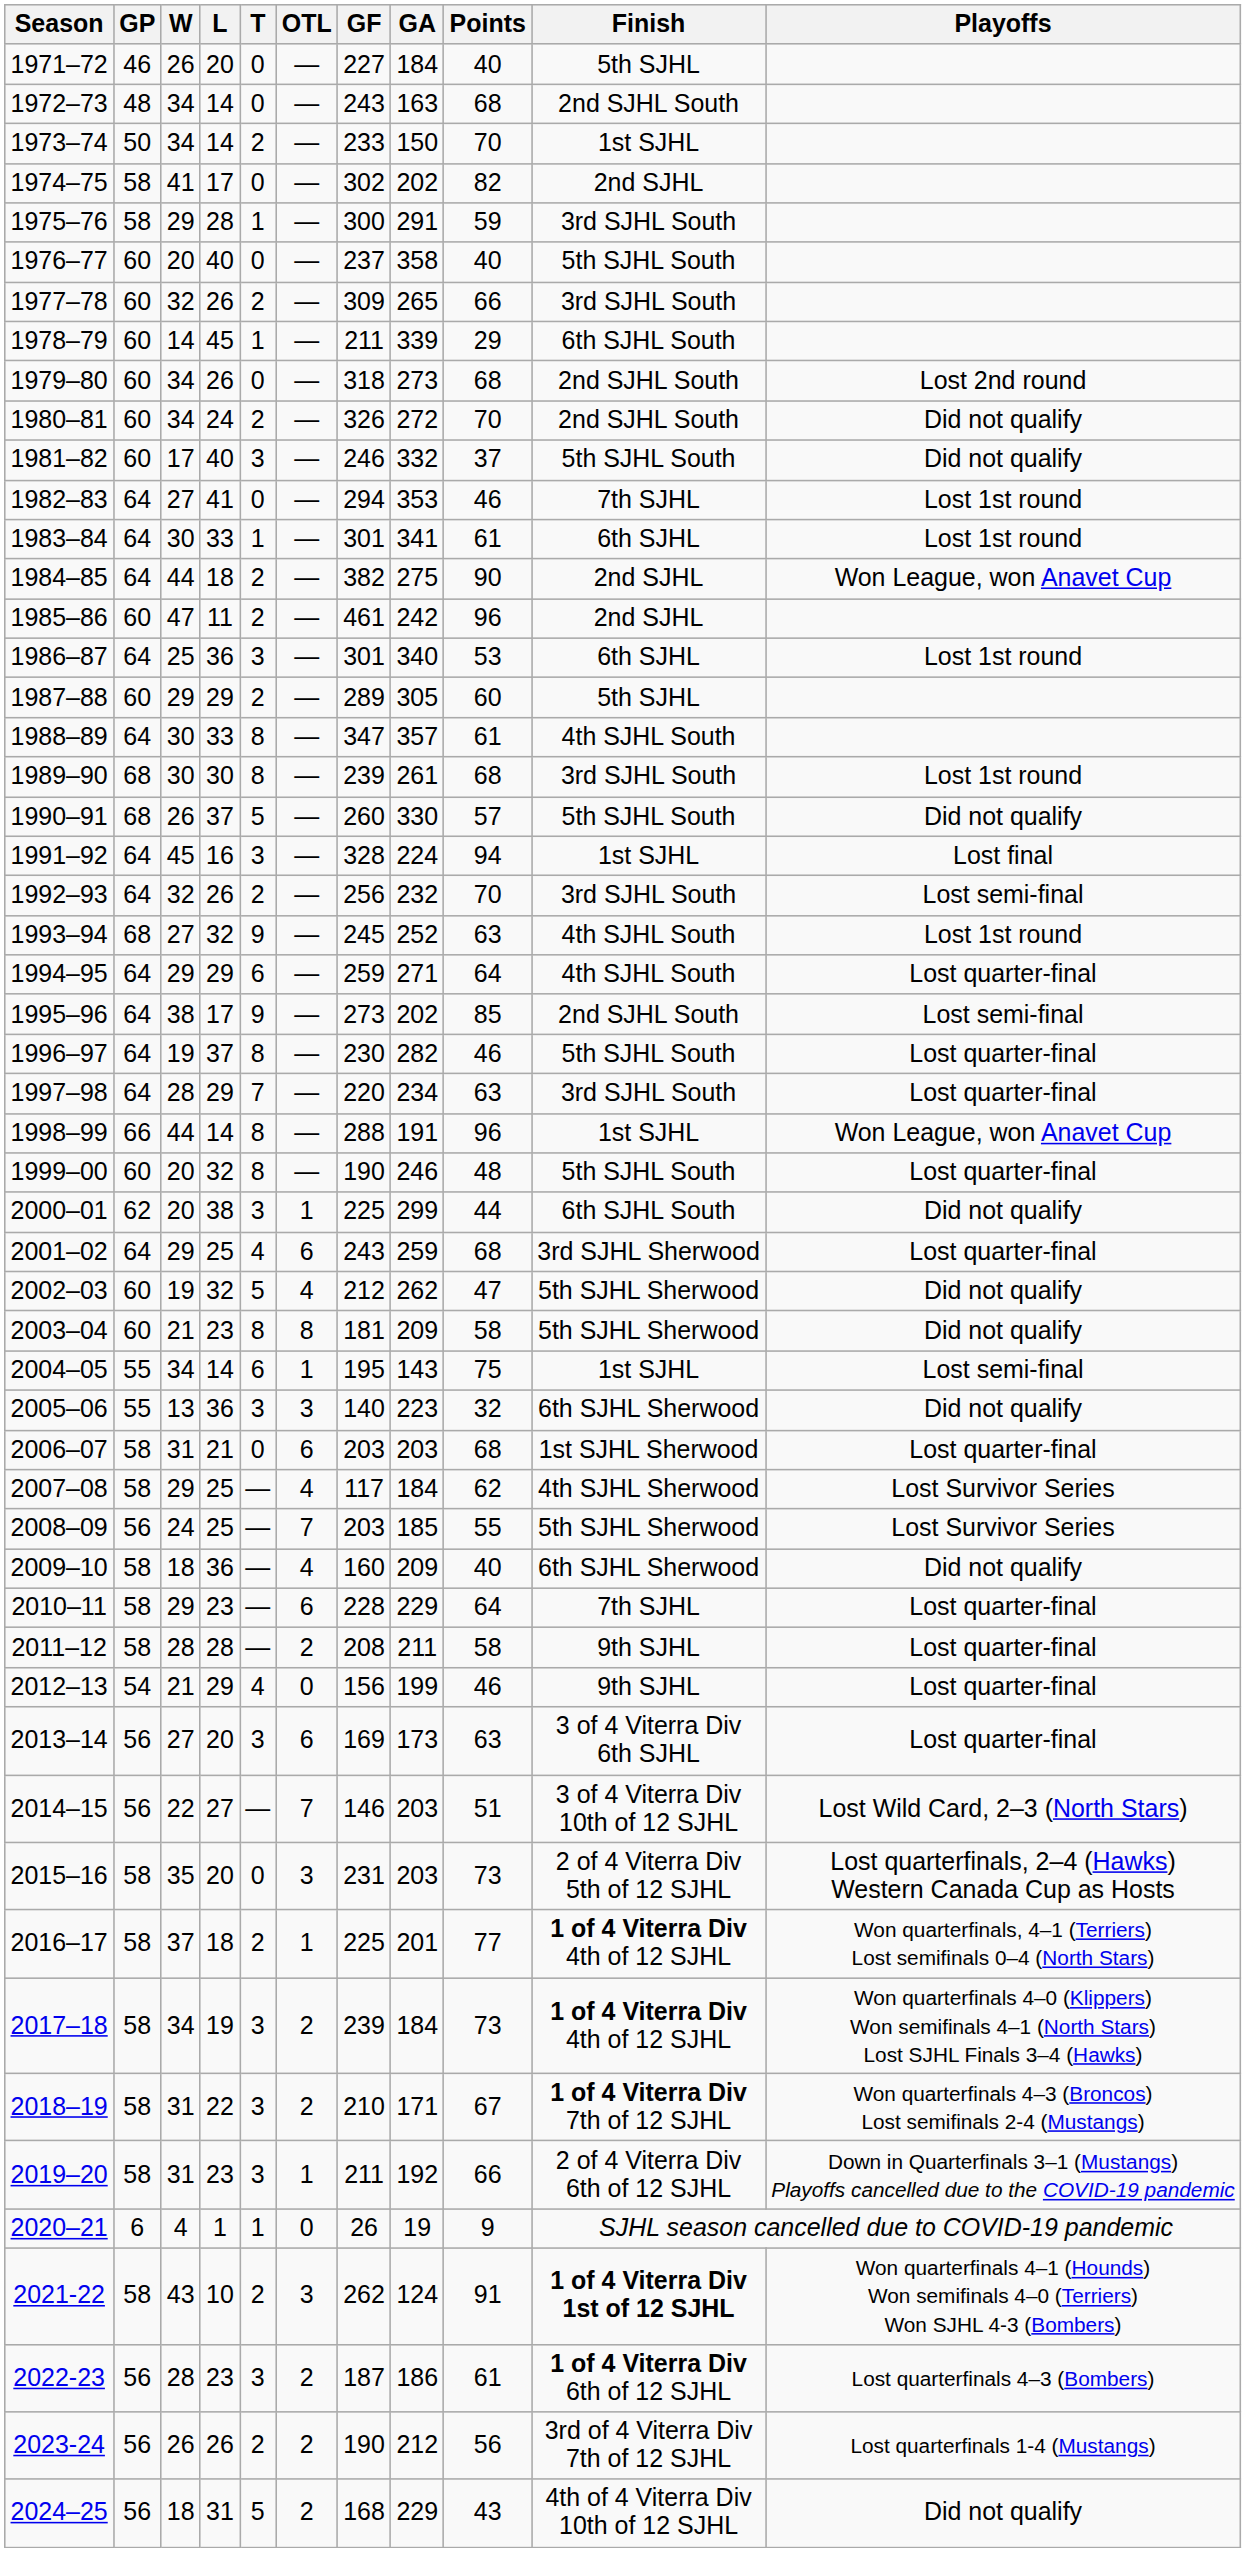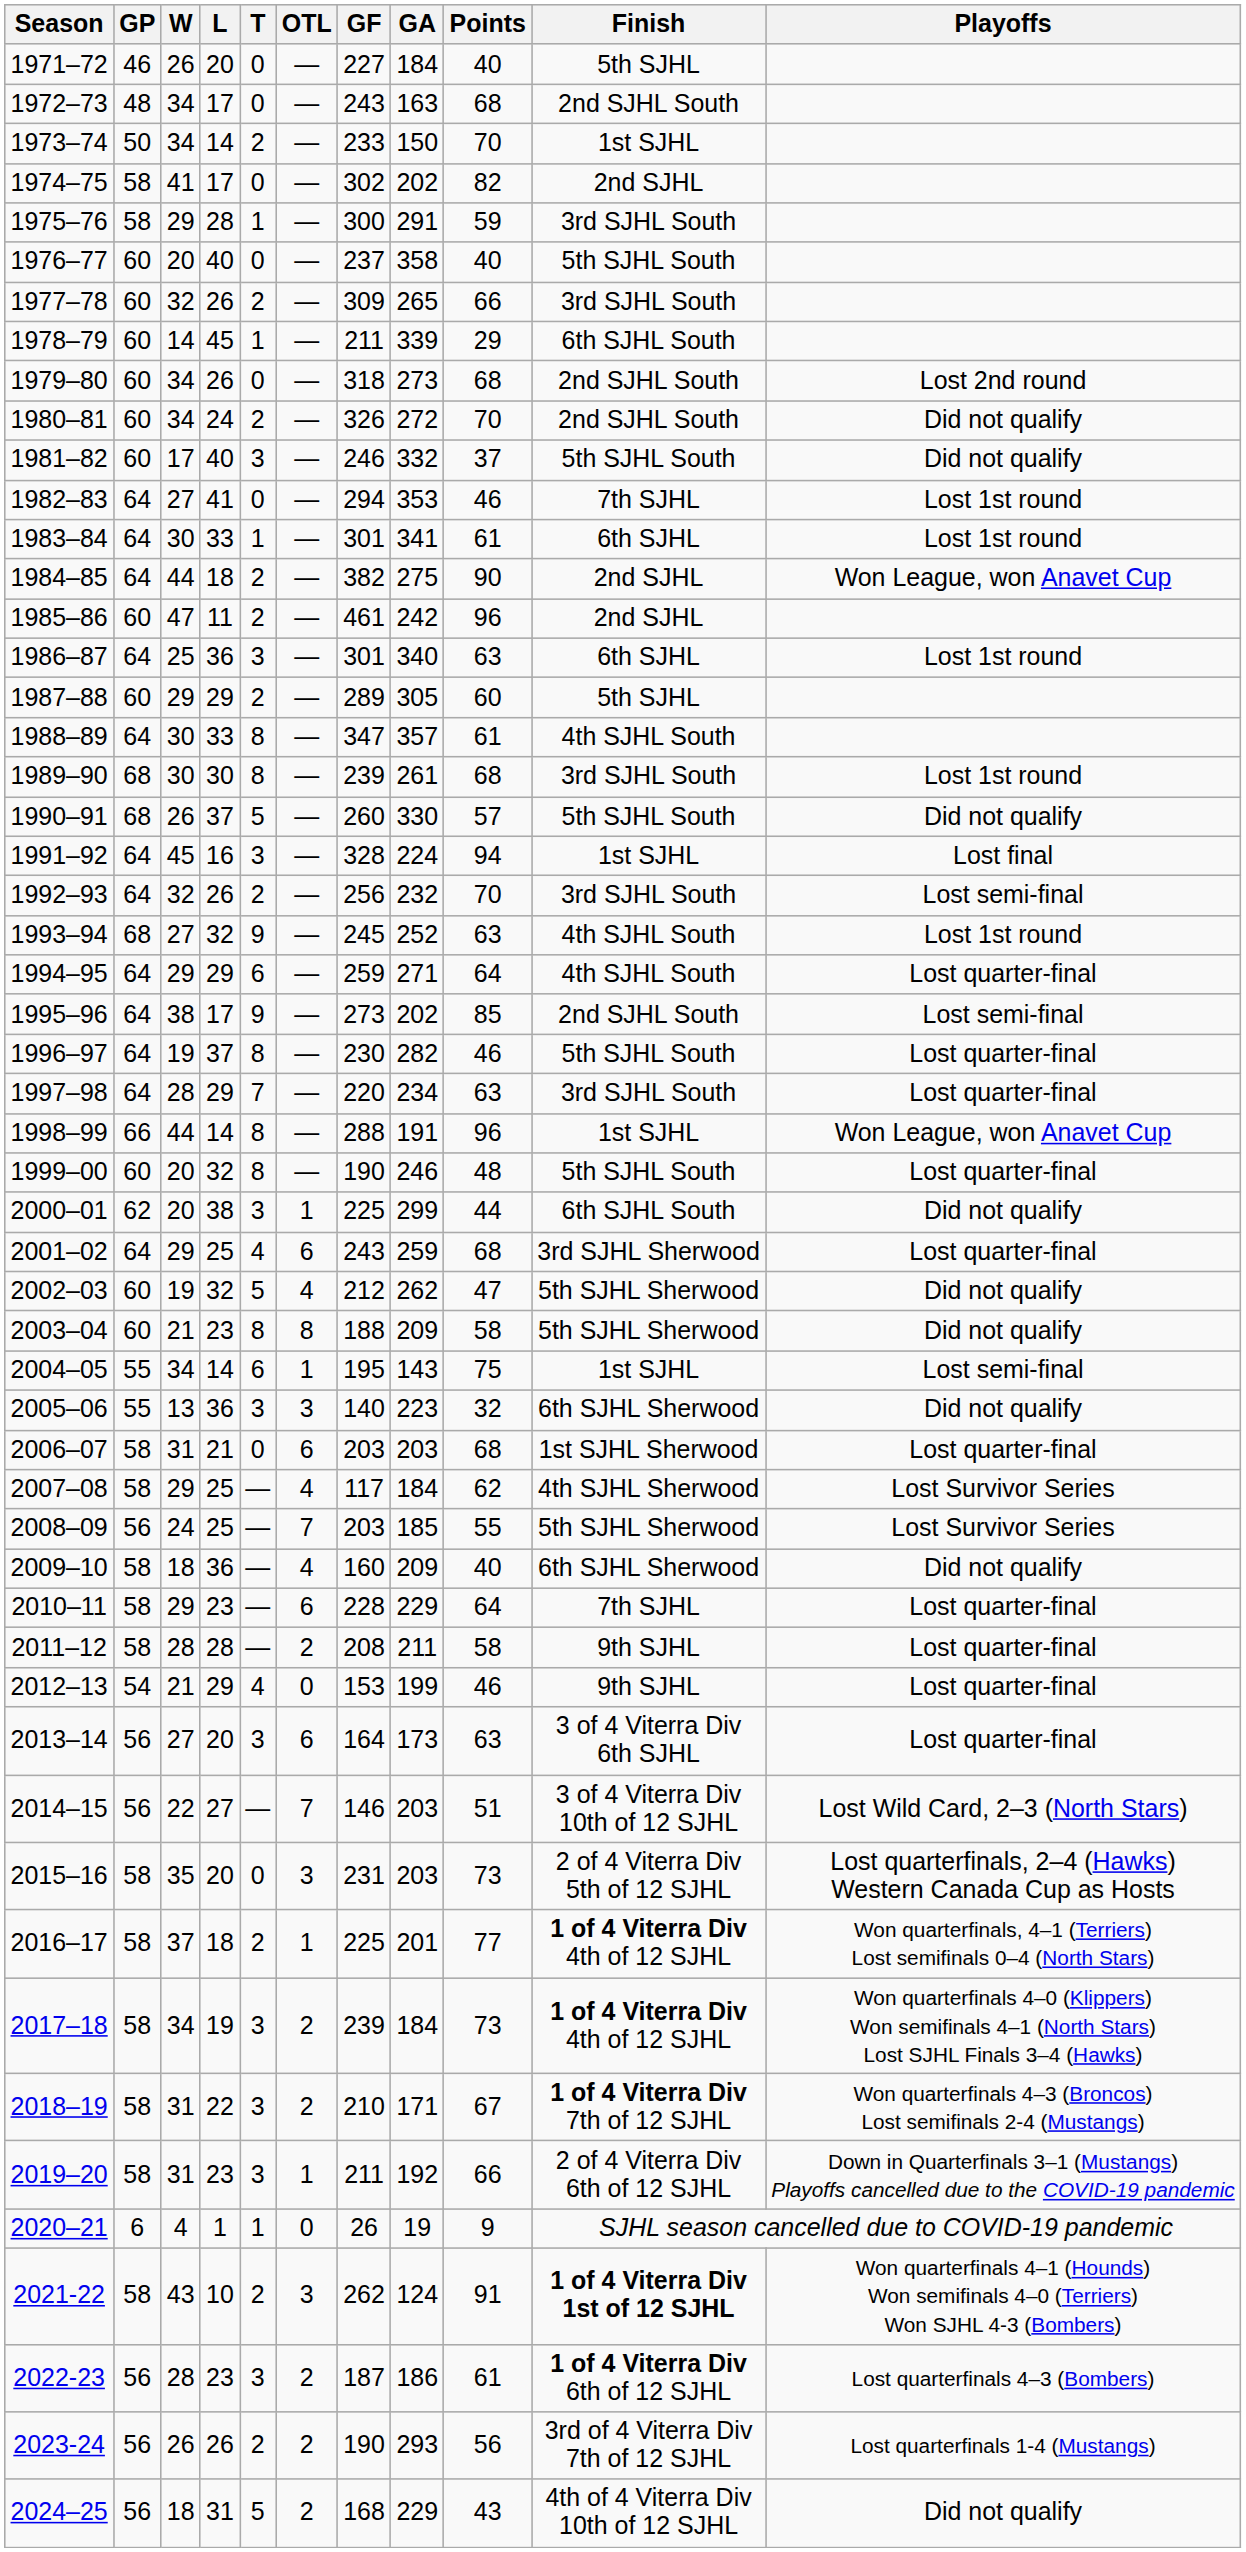1972–73 | L: 14 -> 17
1986–87 | Points: 53 -> 63
2003–04 | GF: 181 -> 188
2012–13 | GF: 156 -> 153
2013–14 | GF: 169 -> 164
2023-24 | GA: 212 -> 293
